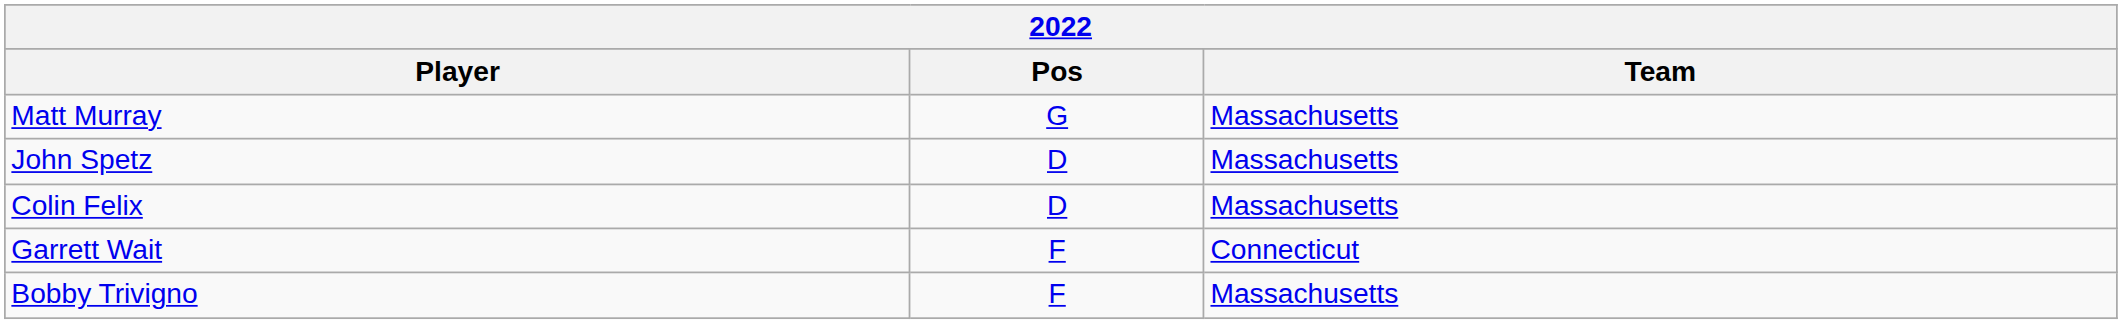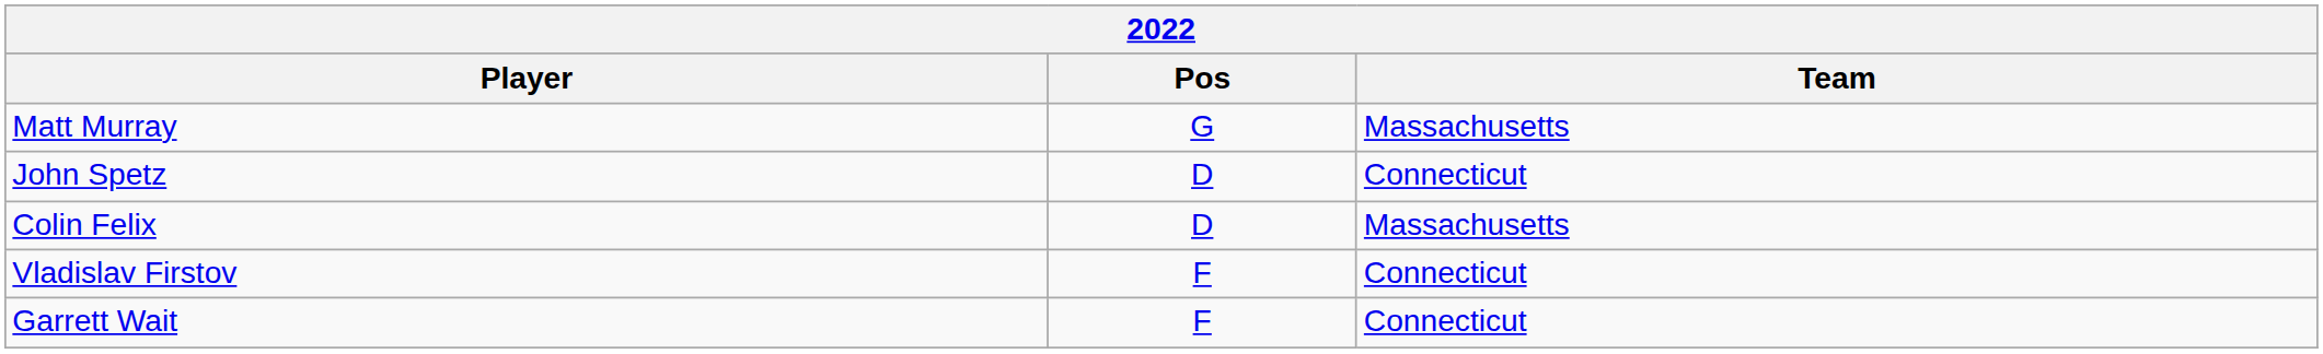John Spetz | Team: Massachusetts -> Connecticut
+ row: Vladislav Firstov | F | Connecticut
- row: Bobby Trivigno | F | Massachusetts
